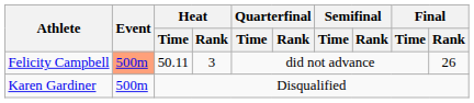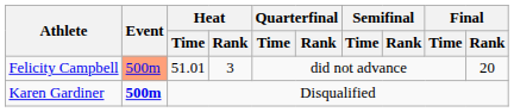Felicity Campbell | Heat / Time: 50.11 -> 51.01
Felicity Campbell | Final / Rank: 26 -> 20
Karen Gardiner | Event: normal -> bold
